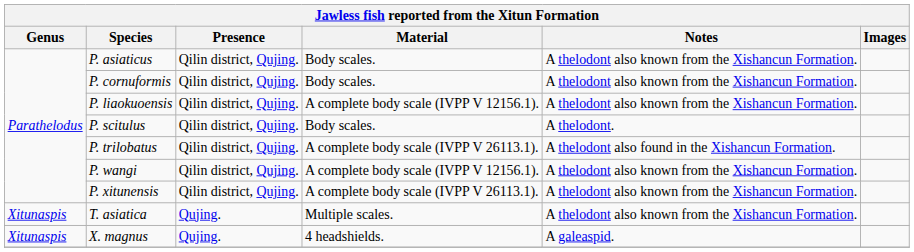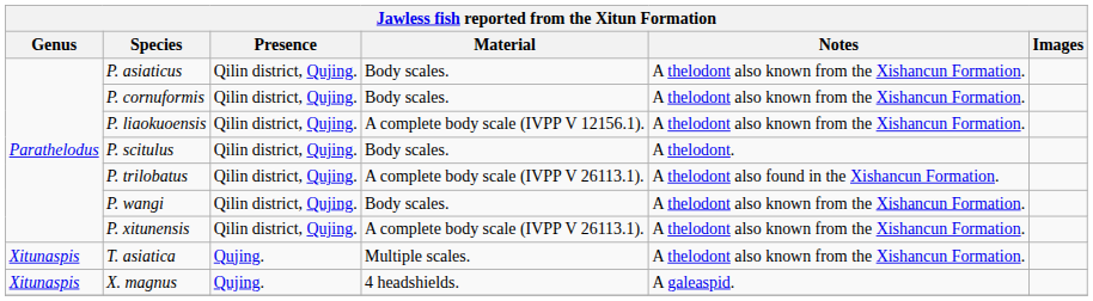P. wangi | Material: A complete body scale (IVPP V 12156.1). -> Body scales.
